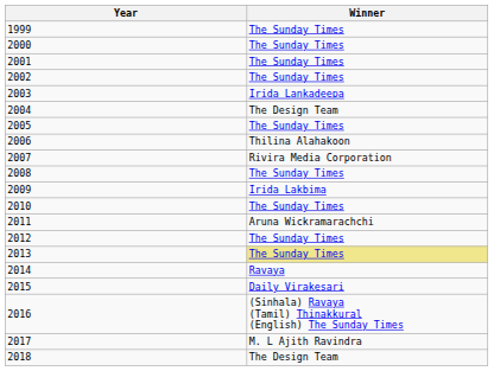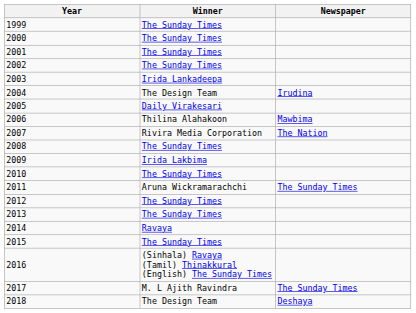+ column: Newspaper | Irudina | Mawbima | The Nation | The Sunday Times | The Sunday Times | Deshaya
2005 | Winner: The Sunday Times -> Daily Virakesari
2013 | Winner: khaki background -> no background
2015 | Winner: Daily Virakesari -> The Sunday Times
